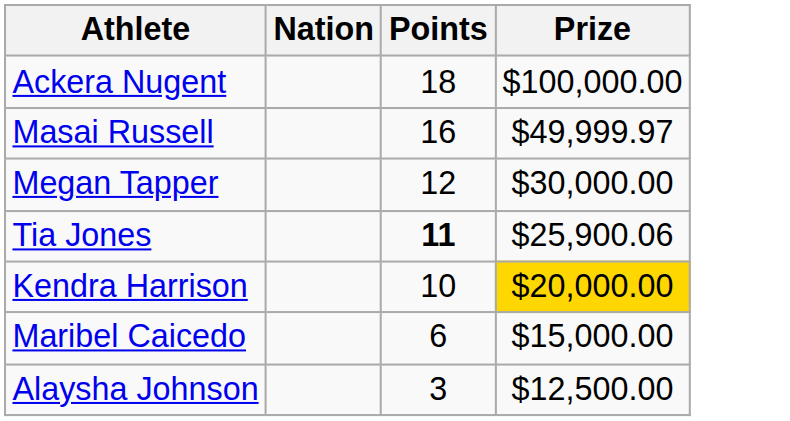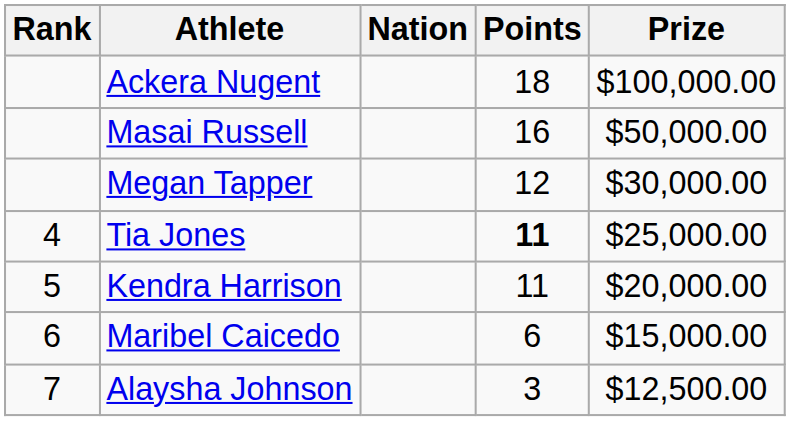+ column: Rank | 4 | 5 | 6 | 7
Masai Russell | Prize: $49,999.97 -> $50,000.00
Tia Jones | Prize: $25,900.06 -> $25,000.00
Kendra Harrison | Points: 10 -> 11
Kendra Harrison | Prize: gold background -> no background
